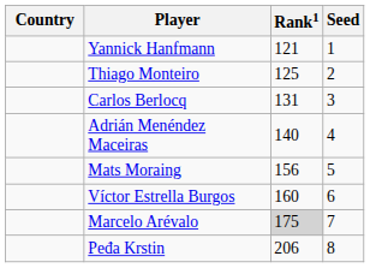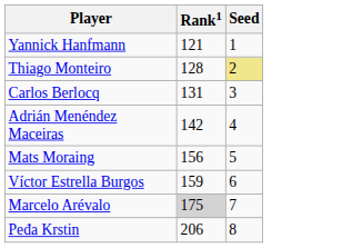- column: Country
Thiago Monteiro | Rank1: 125 -> 128
Thiago Monteiro | Seed: no background -> khaki background
Adrián Menéndez Maceiras | Rank1: 140 -> 142
Víctor Estrella Burgos | Rank1: 160 -> 159
